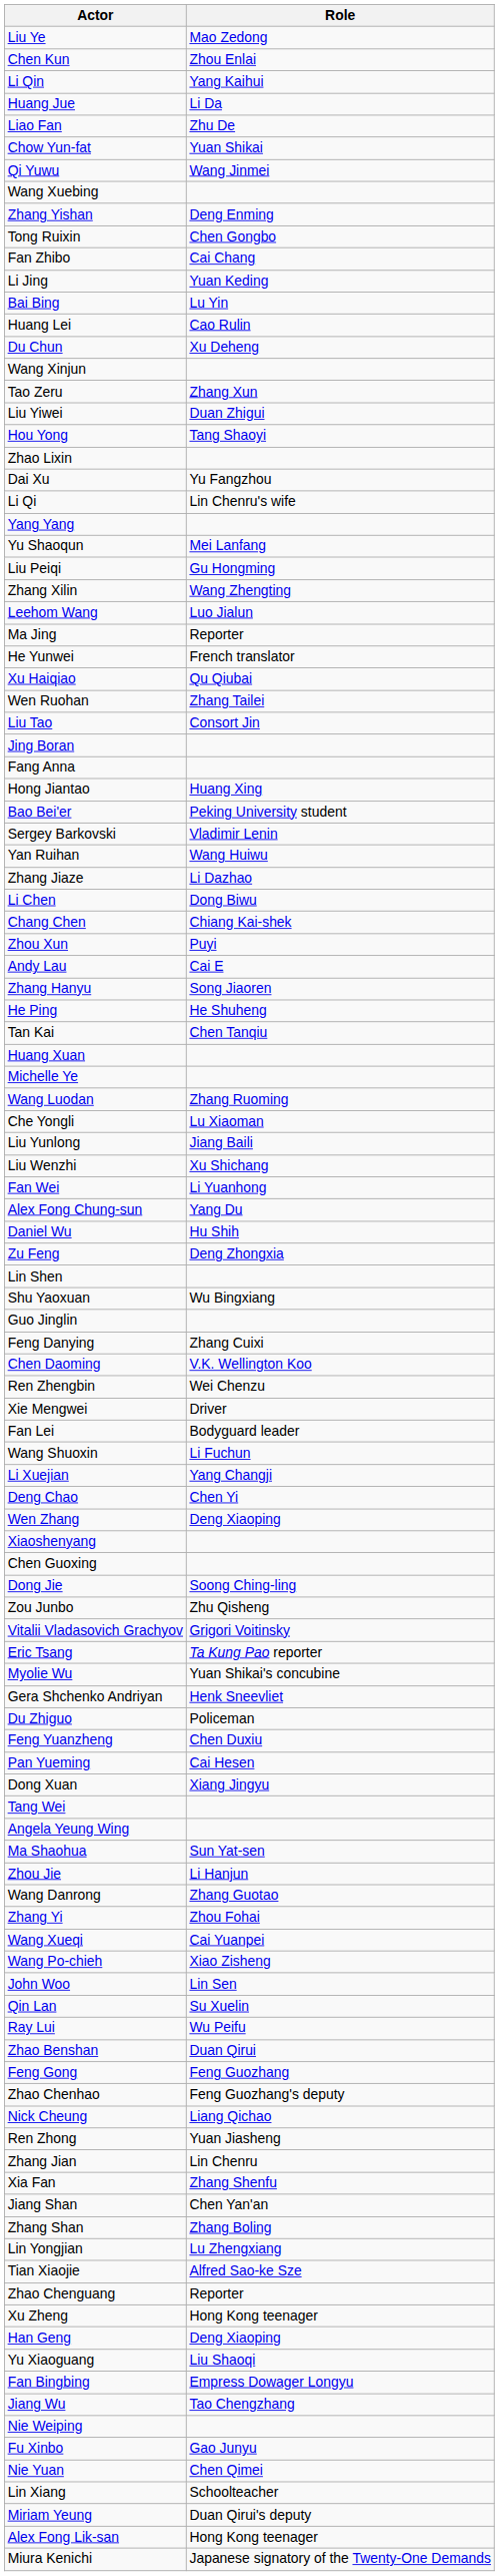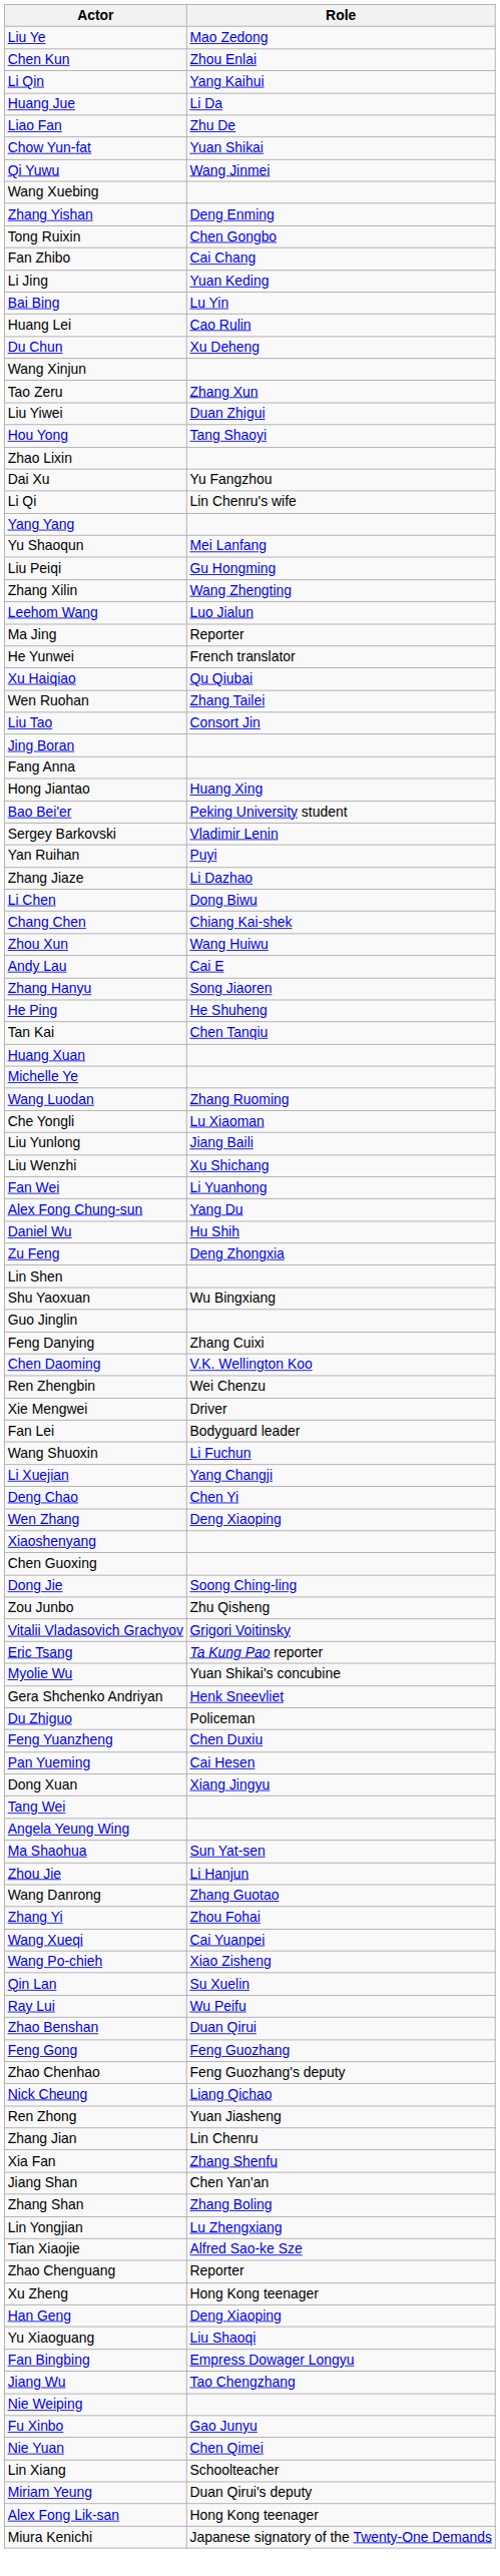Yan Ruihan | Role: Wang Huiwu -> Puyi
Zhou Xun | Role: Puyi -> Wang Huiwu
- row: John Woo | Lin Sen
